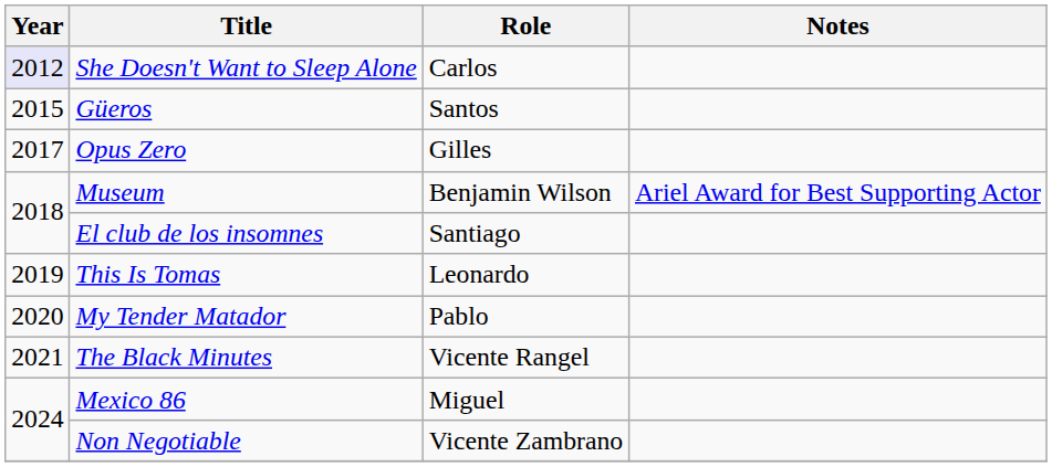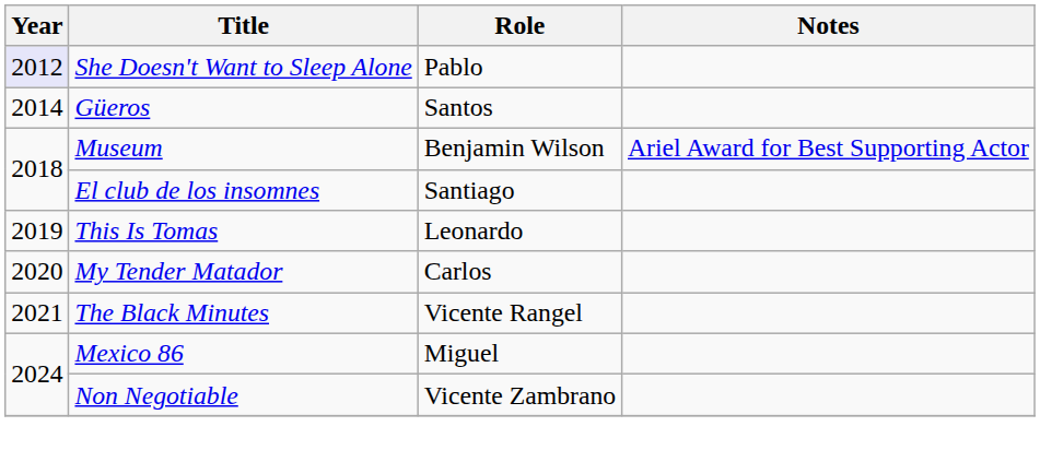She Doesn't Want to Sleep Alone | Role: Carlos -> Pablo
Güeros | Year: 2015 -> 2014
- row: 2017 | Opus Zero | Gilles
My Tender Matador | Role: Pablo -> Carlos
